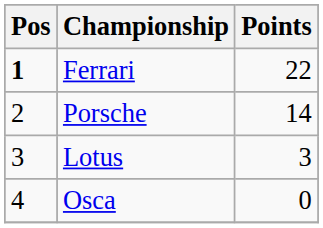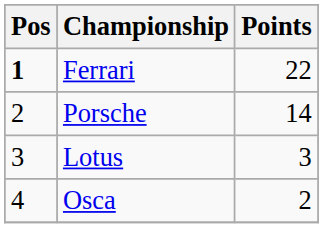Osca | Points: 0 -> 2
